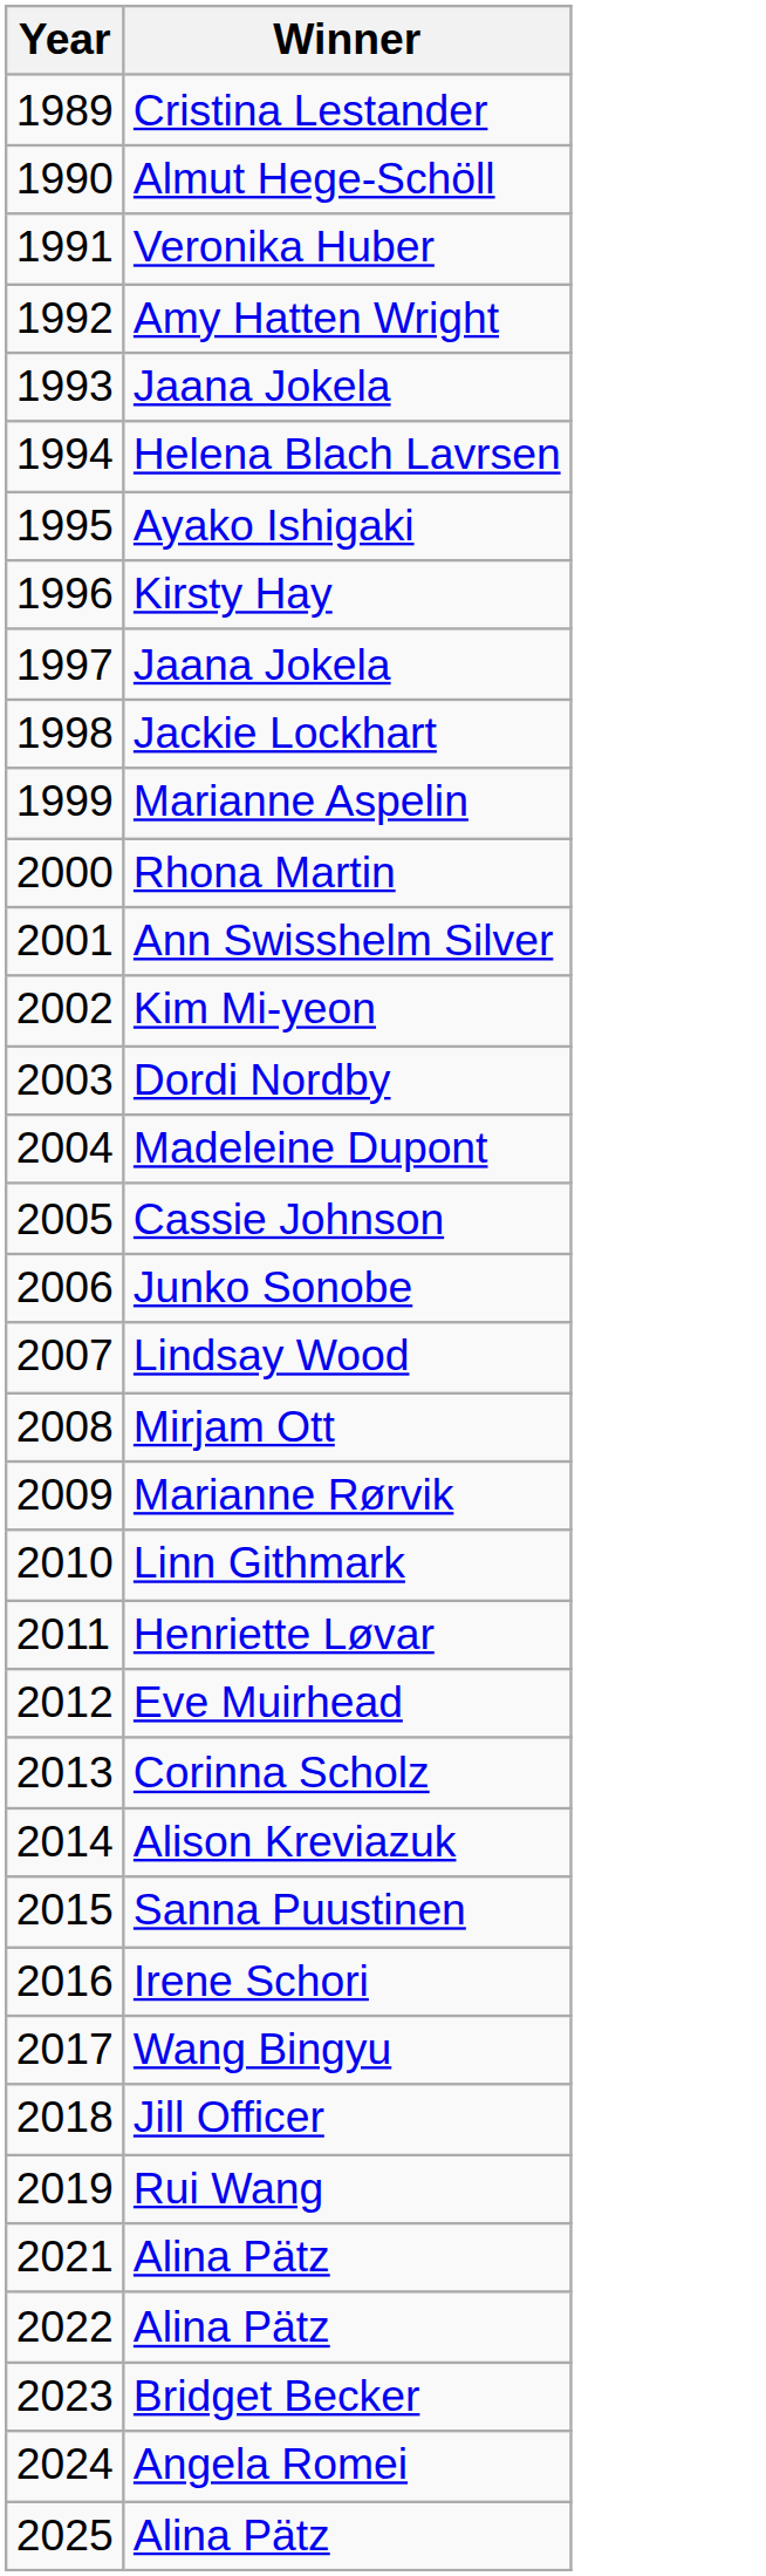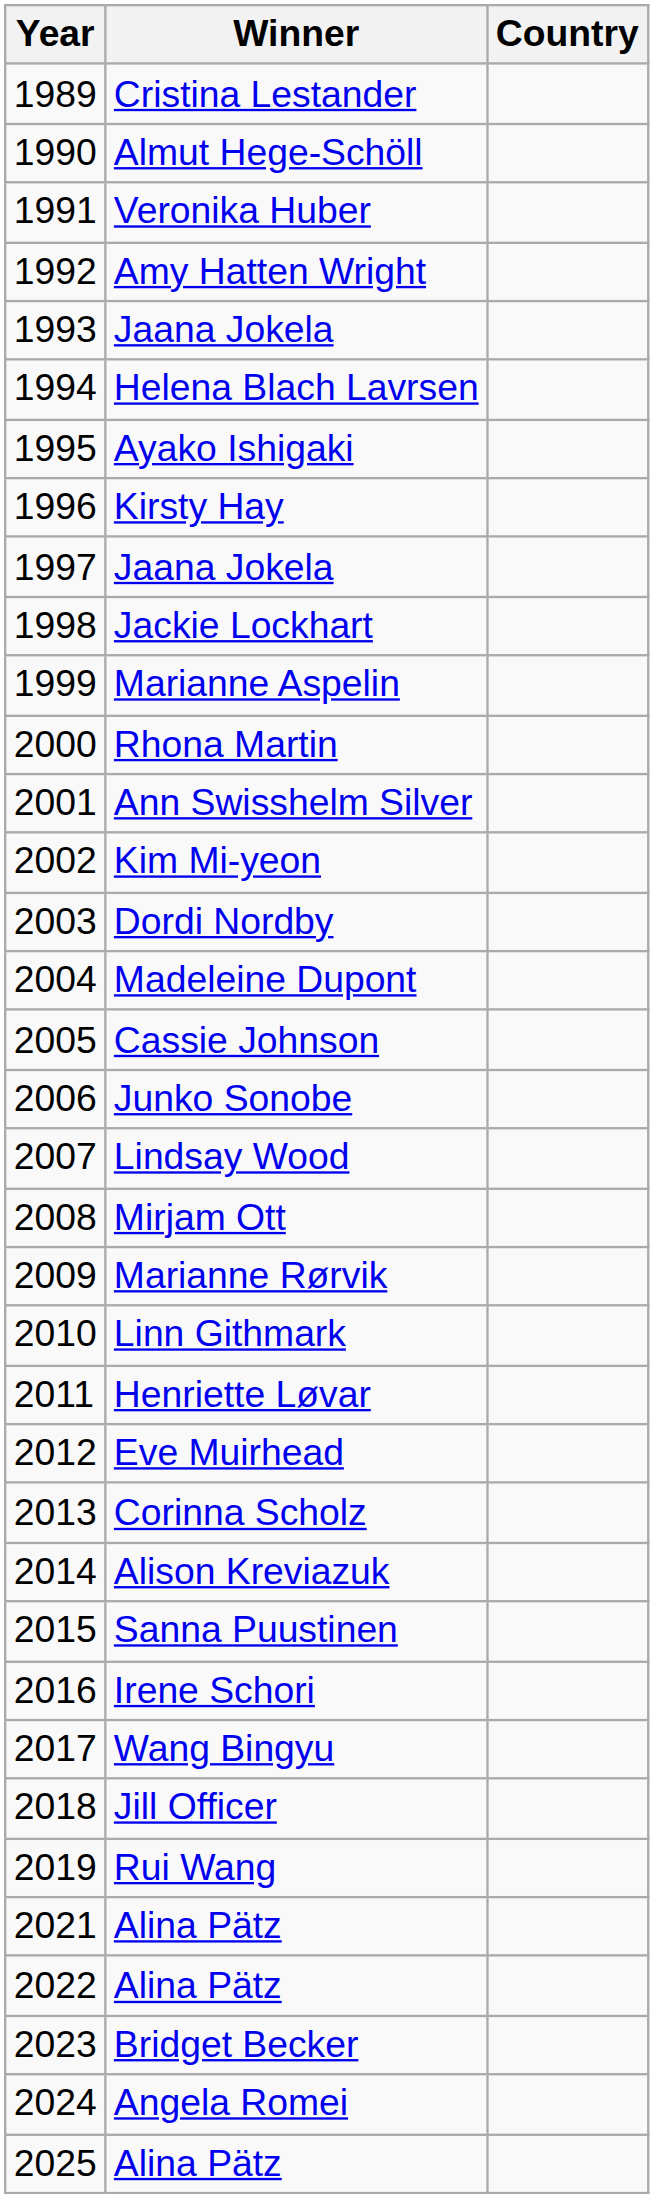+ column: Country
